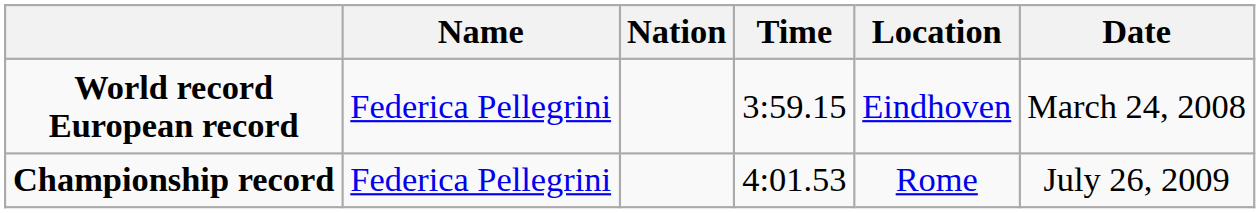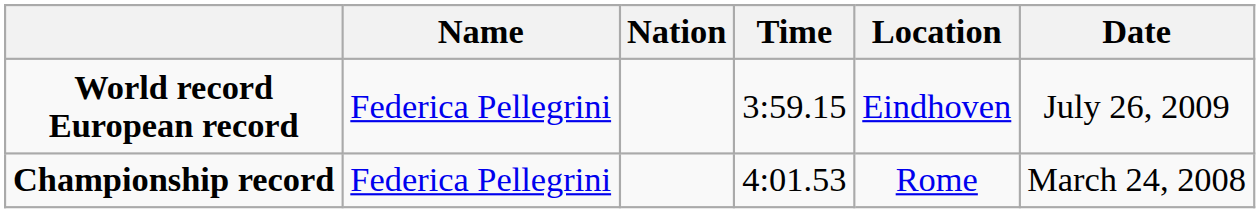World record European record | Date: March 24, 2008 -> July 26, 2009
Championship record | Date: July 26, 2009 -> March 24, 2008
